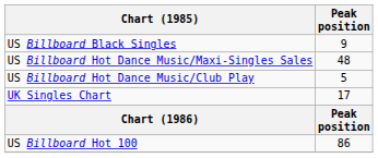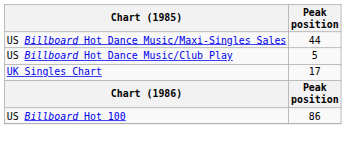- row: US Billboard Black Singles | 9
US Billboard Hot Dance Music/Maxi-Singles Sales | Peak position: 48 -> 44
